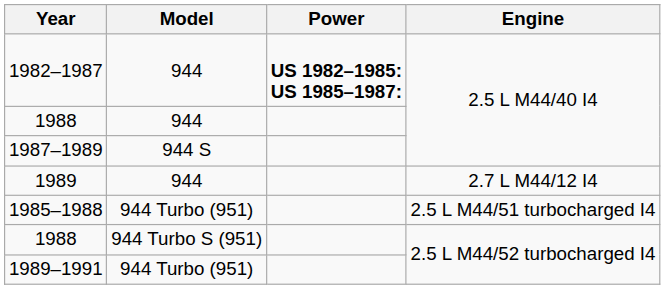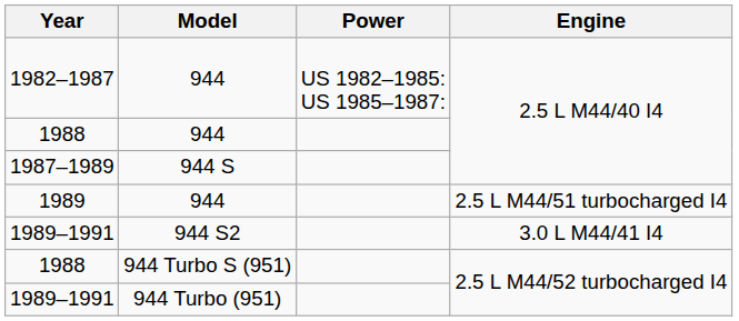1982–1987 | Power: bold -> normal
1989 | Engine: 2.7 L M44/12 I4 -> 2.5 L M44/51 turbocharged I4
+ row: 1989–1991 | 944 S2 | 3.0 L M44/41 I4
- row: 1985–1988 | 944 Turbo (951) | 2.5 L M44/51 turbocharged I4
